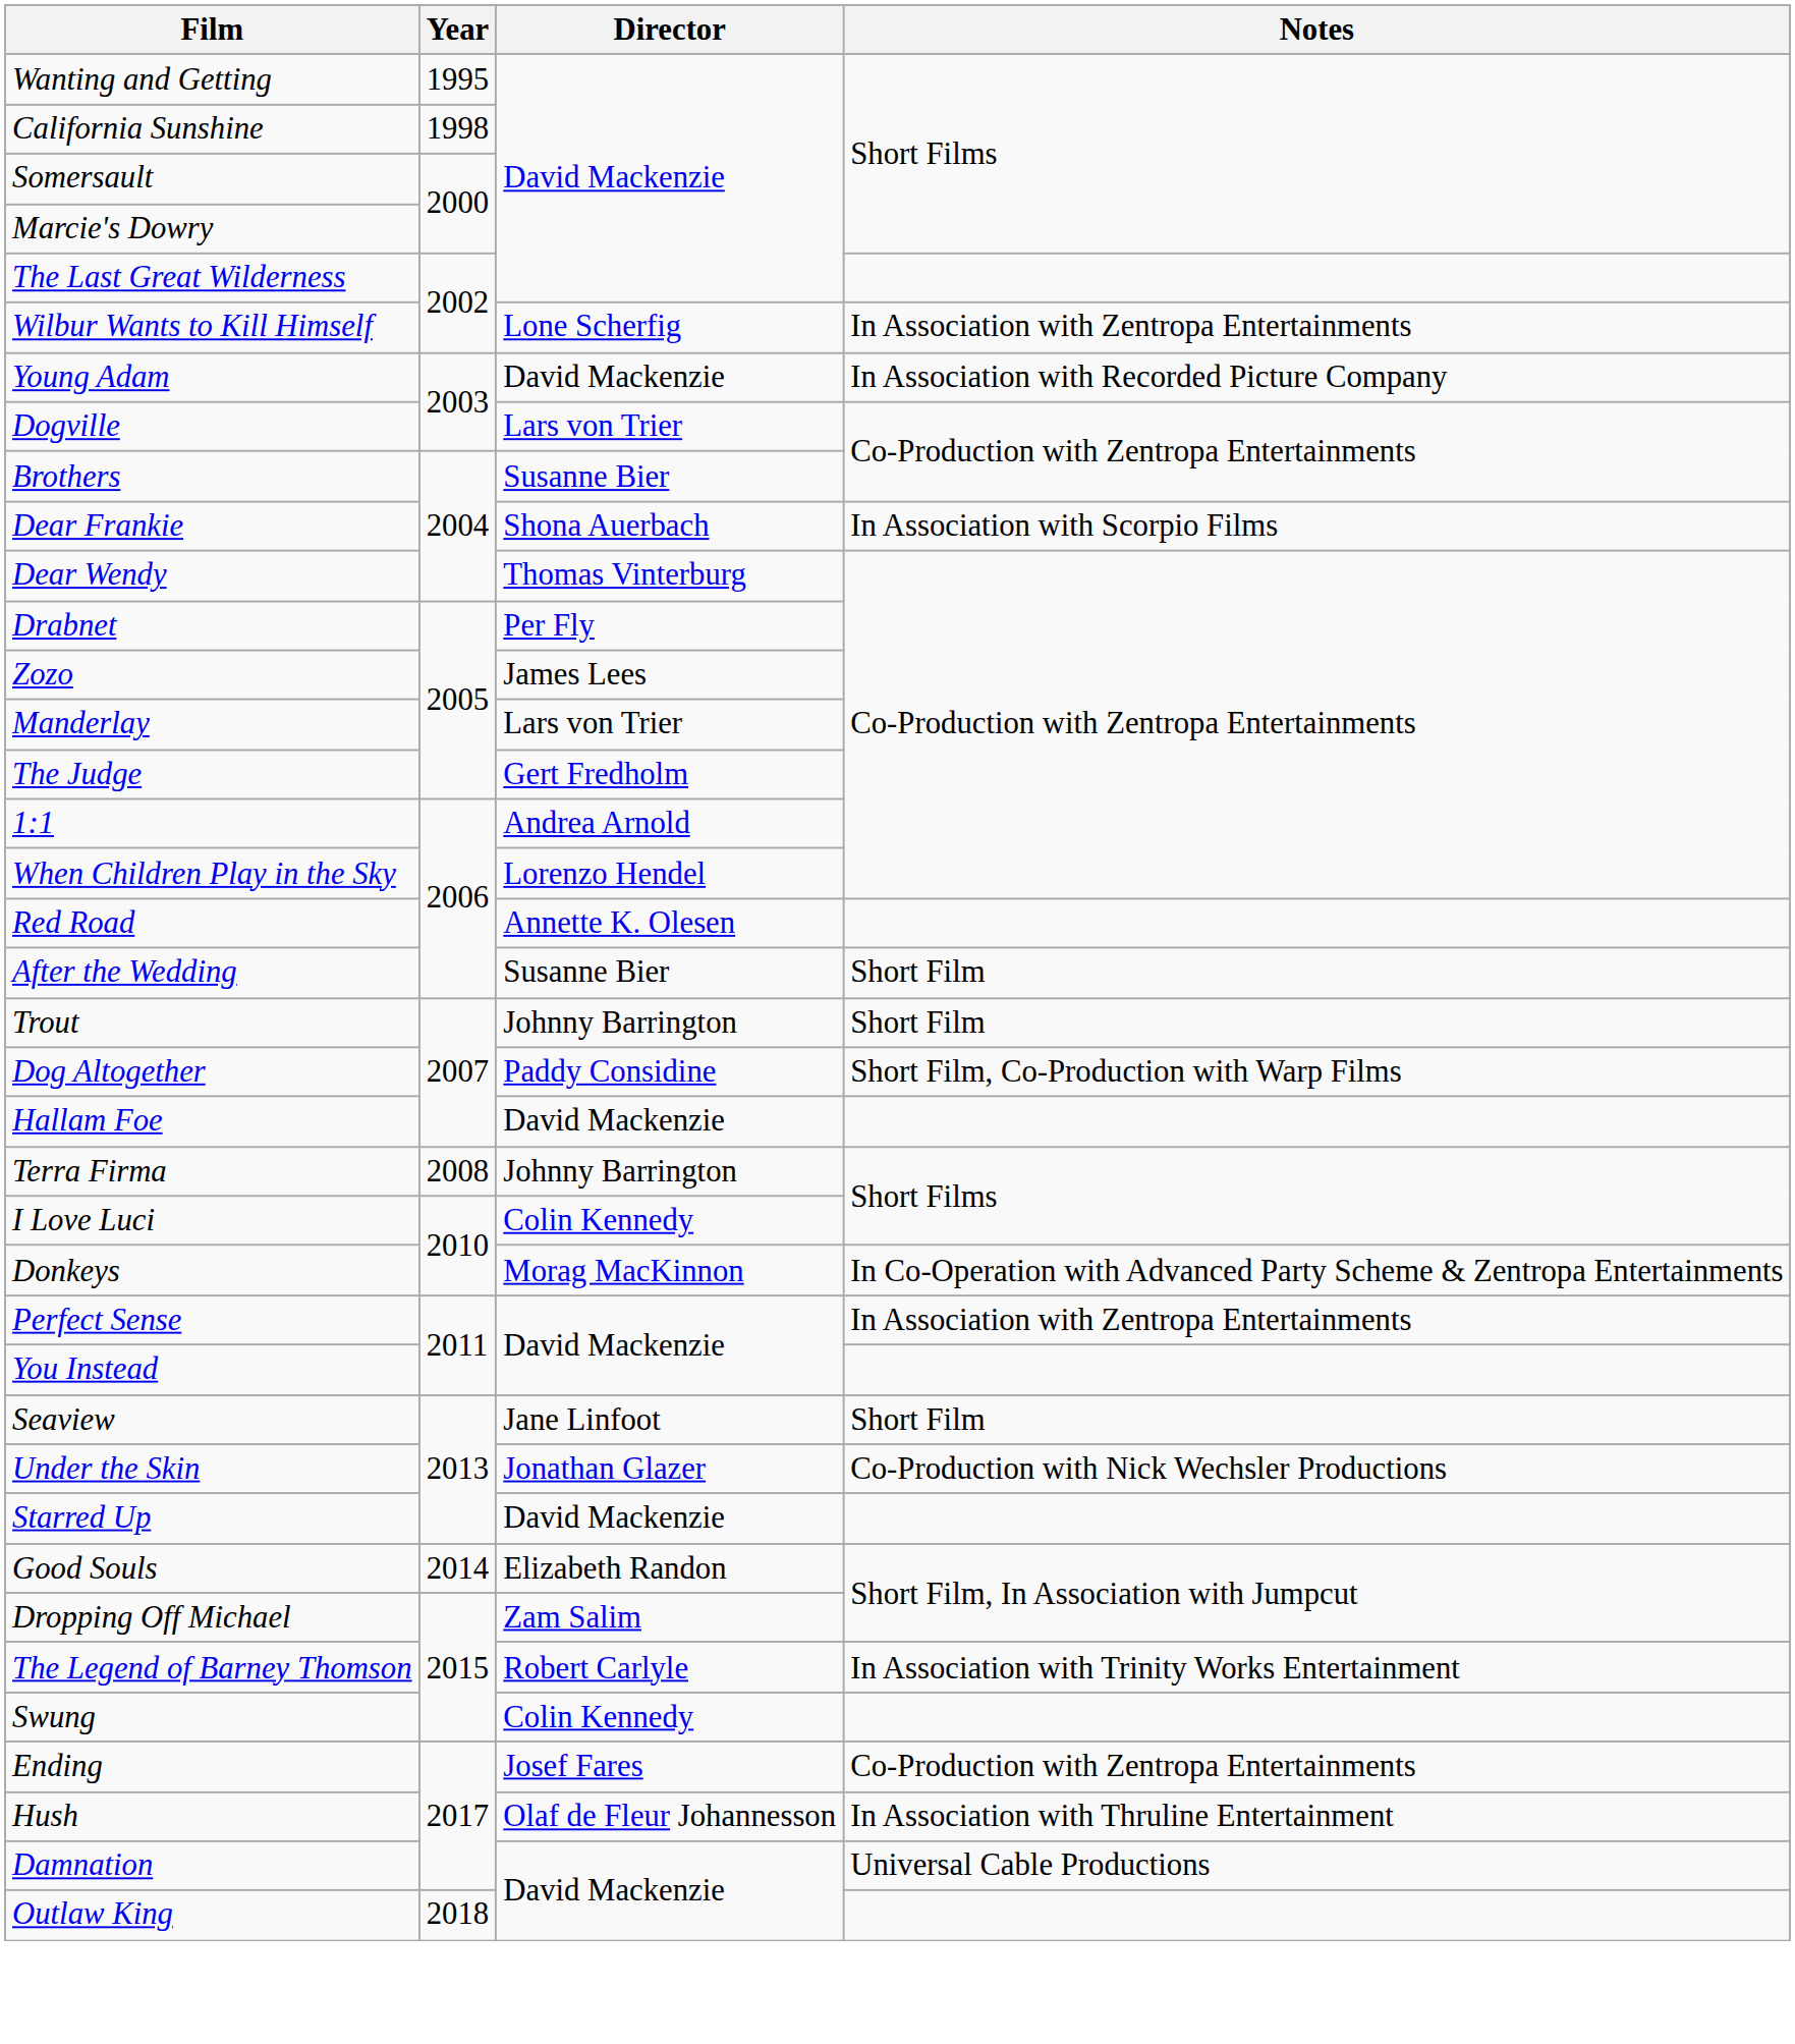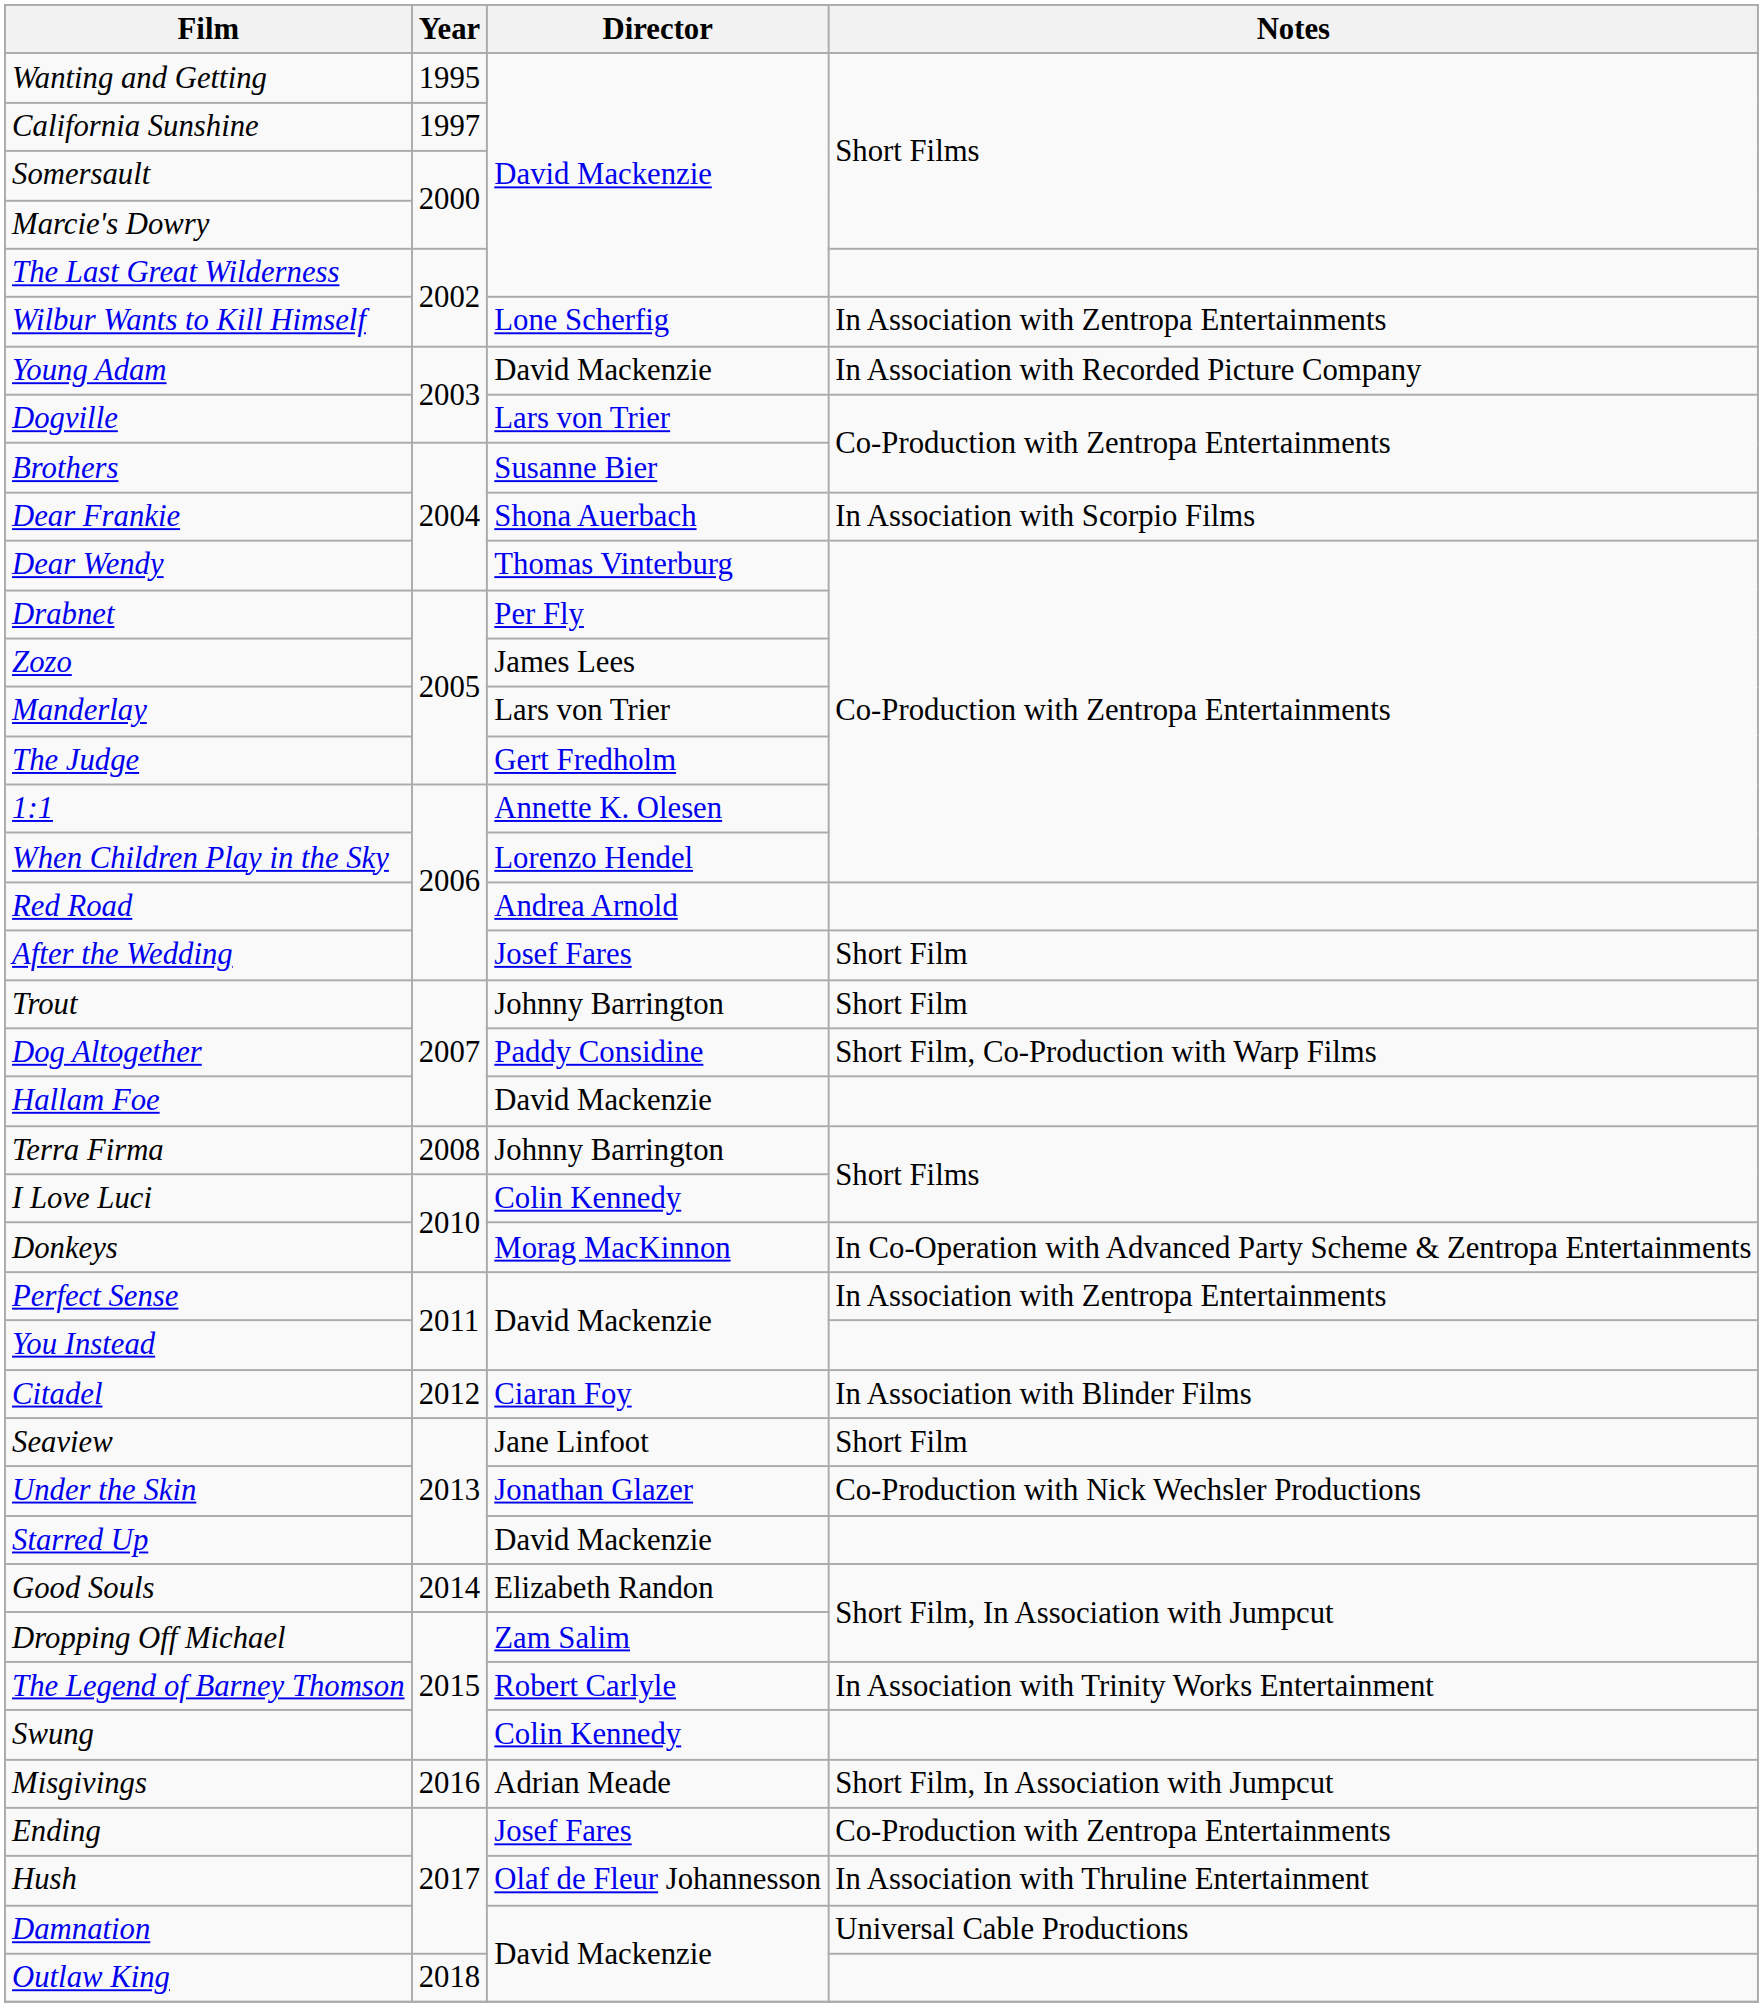California Sunshine | Year: 1998 -> 1997
1:1 | Director: Andrea Arnold -> Annette K. Olesen
Red Road | Director: Annette K. Olesen -> Andrea Arnold
After the Wedding | Director: Susanne Bier -> Josef Fares
+ row: Citadel | 2012 | Ciaran Foy | In Association with Blinder Films
+ row: Misgivings | 2016 | Adrian Meade | Short Film, In Association with Jumpcut
